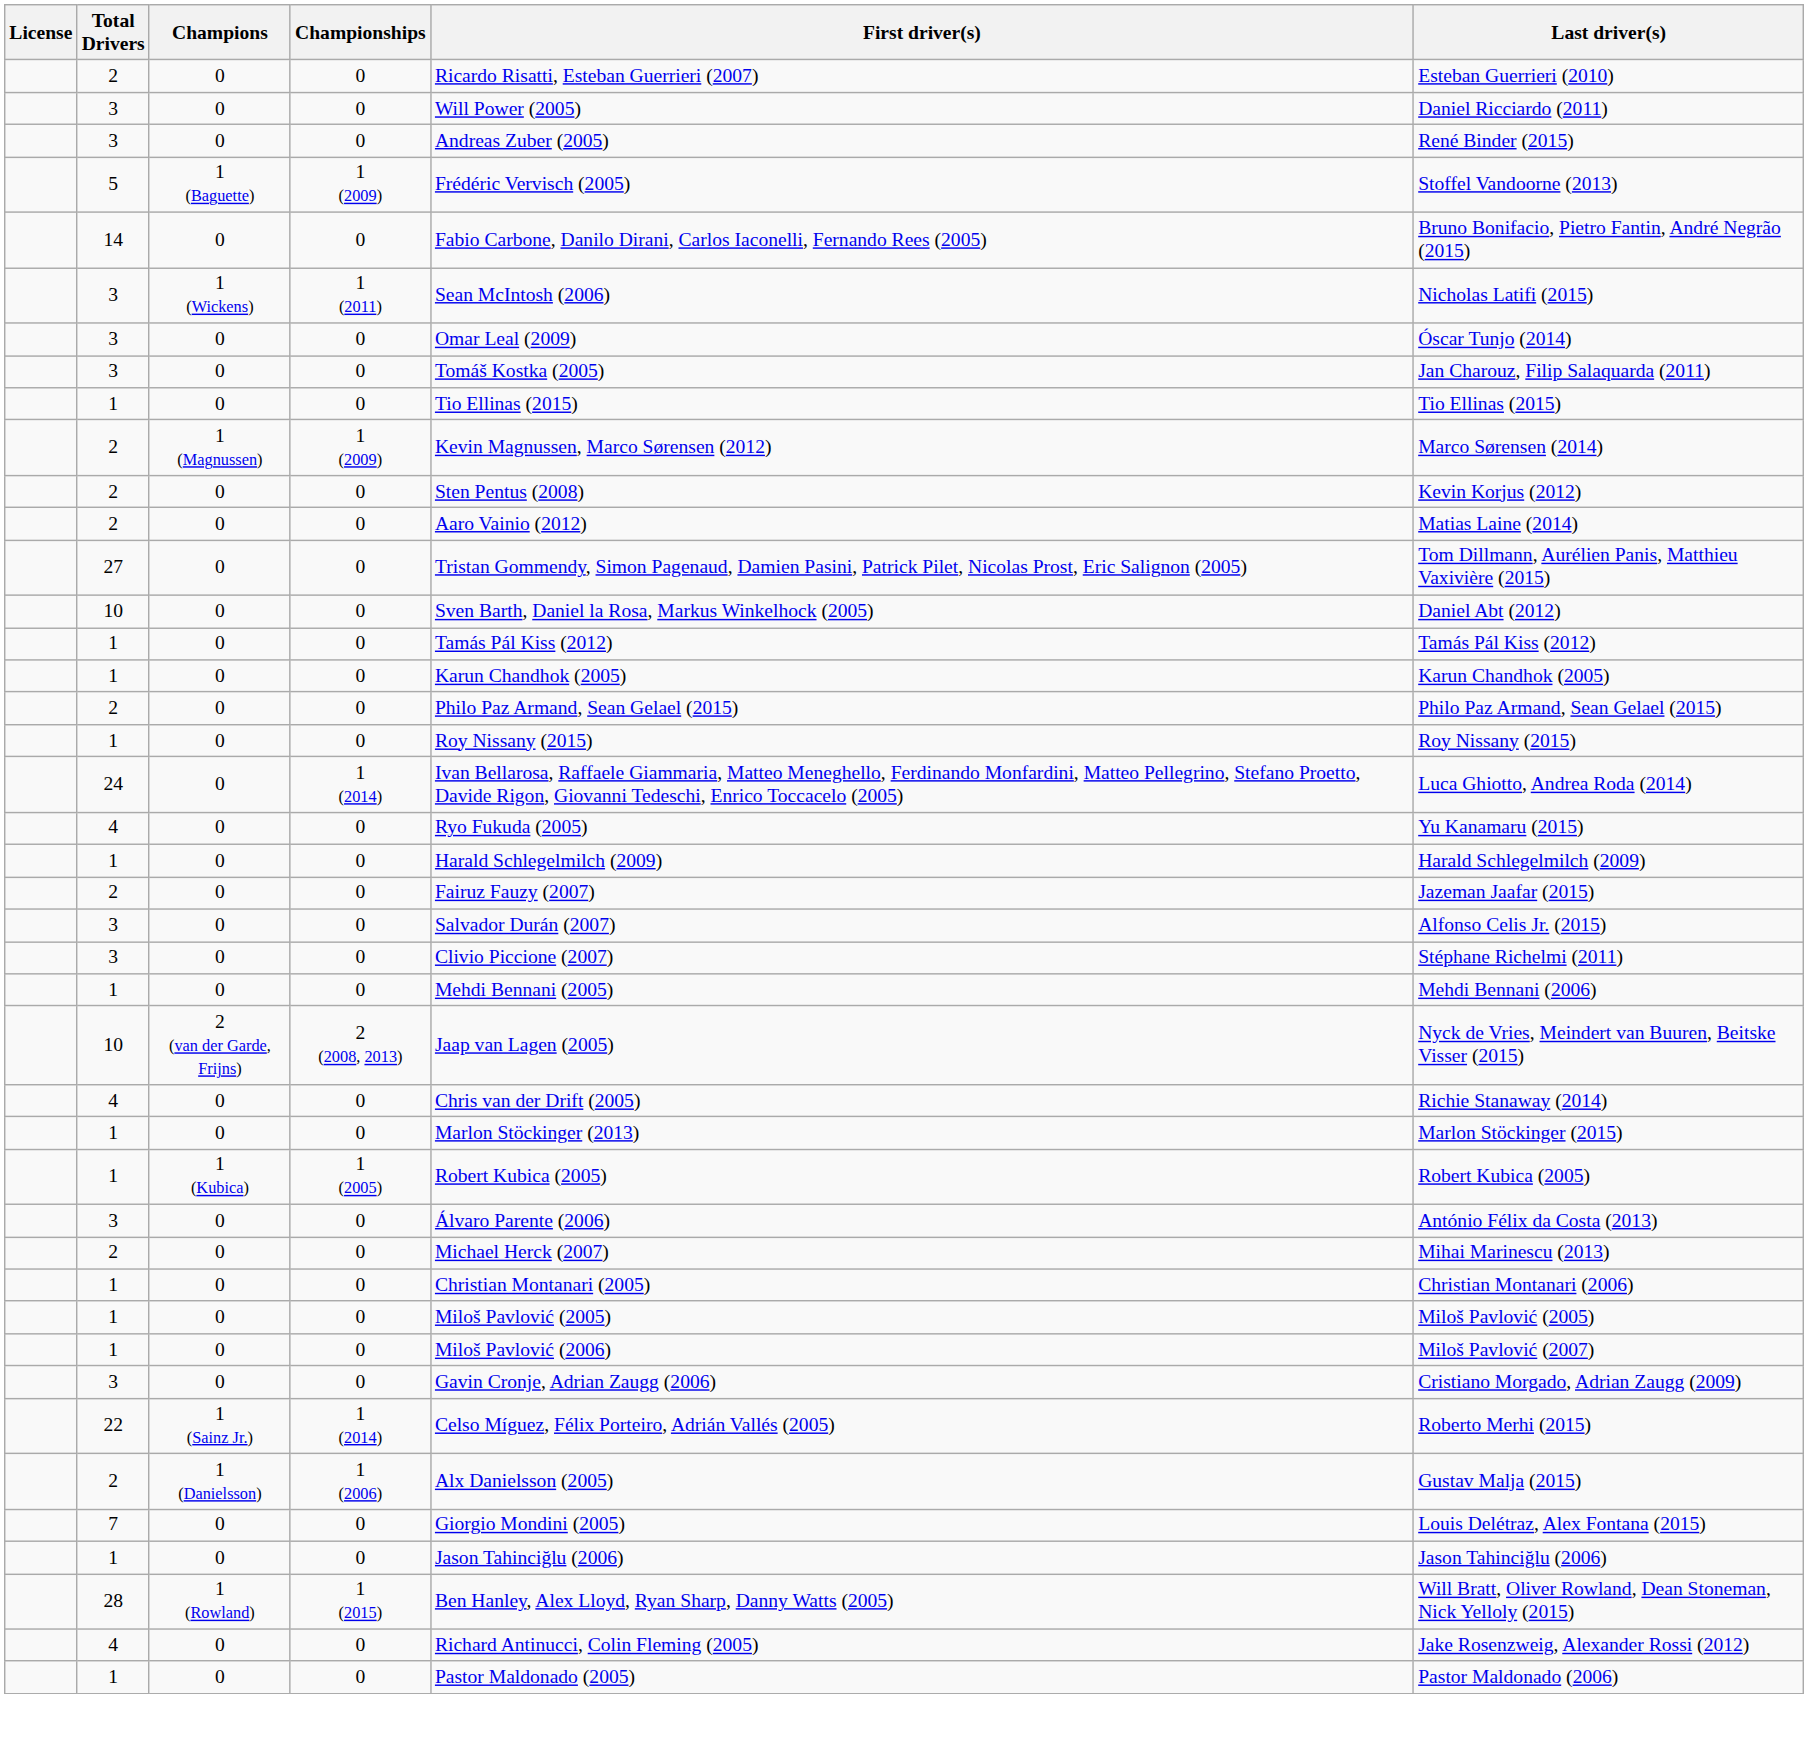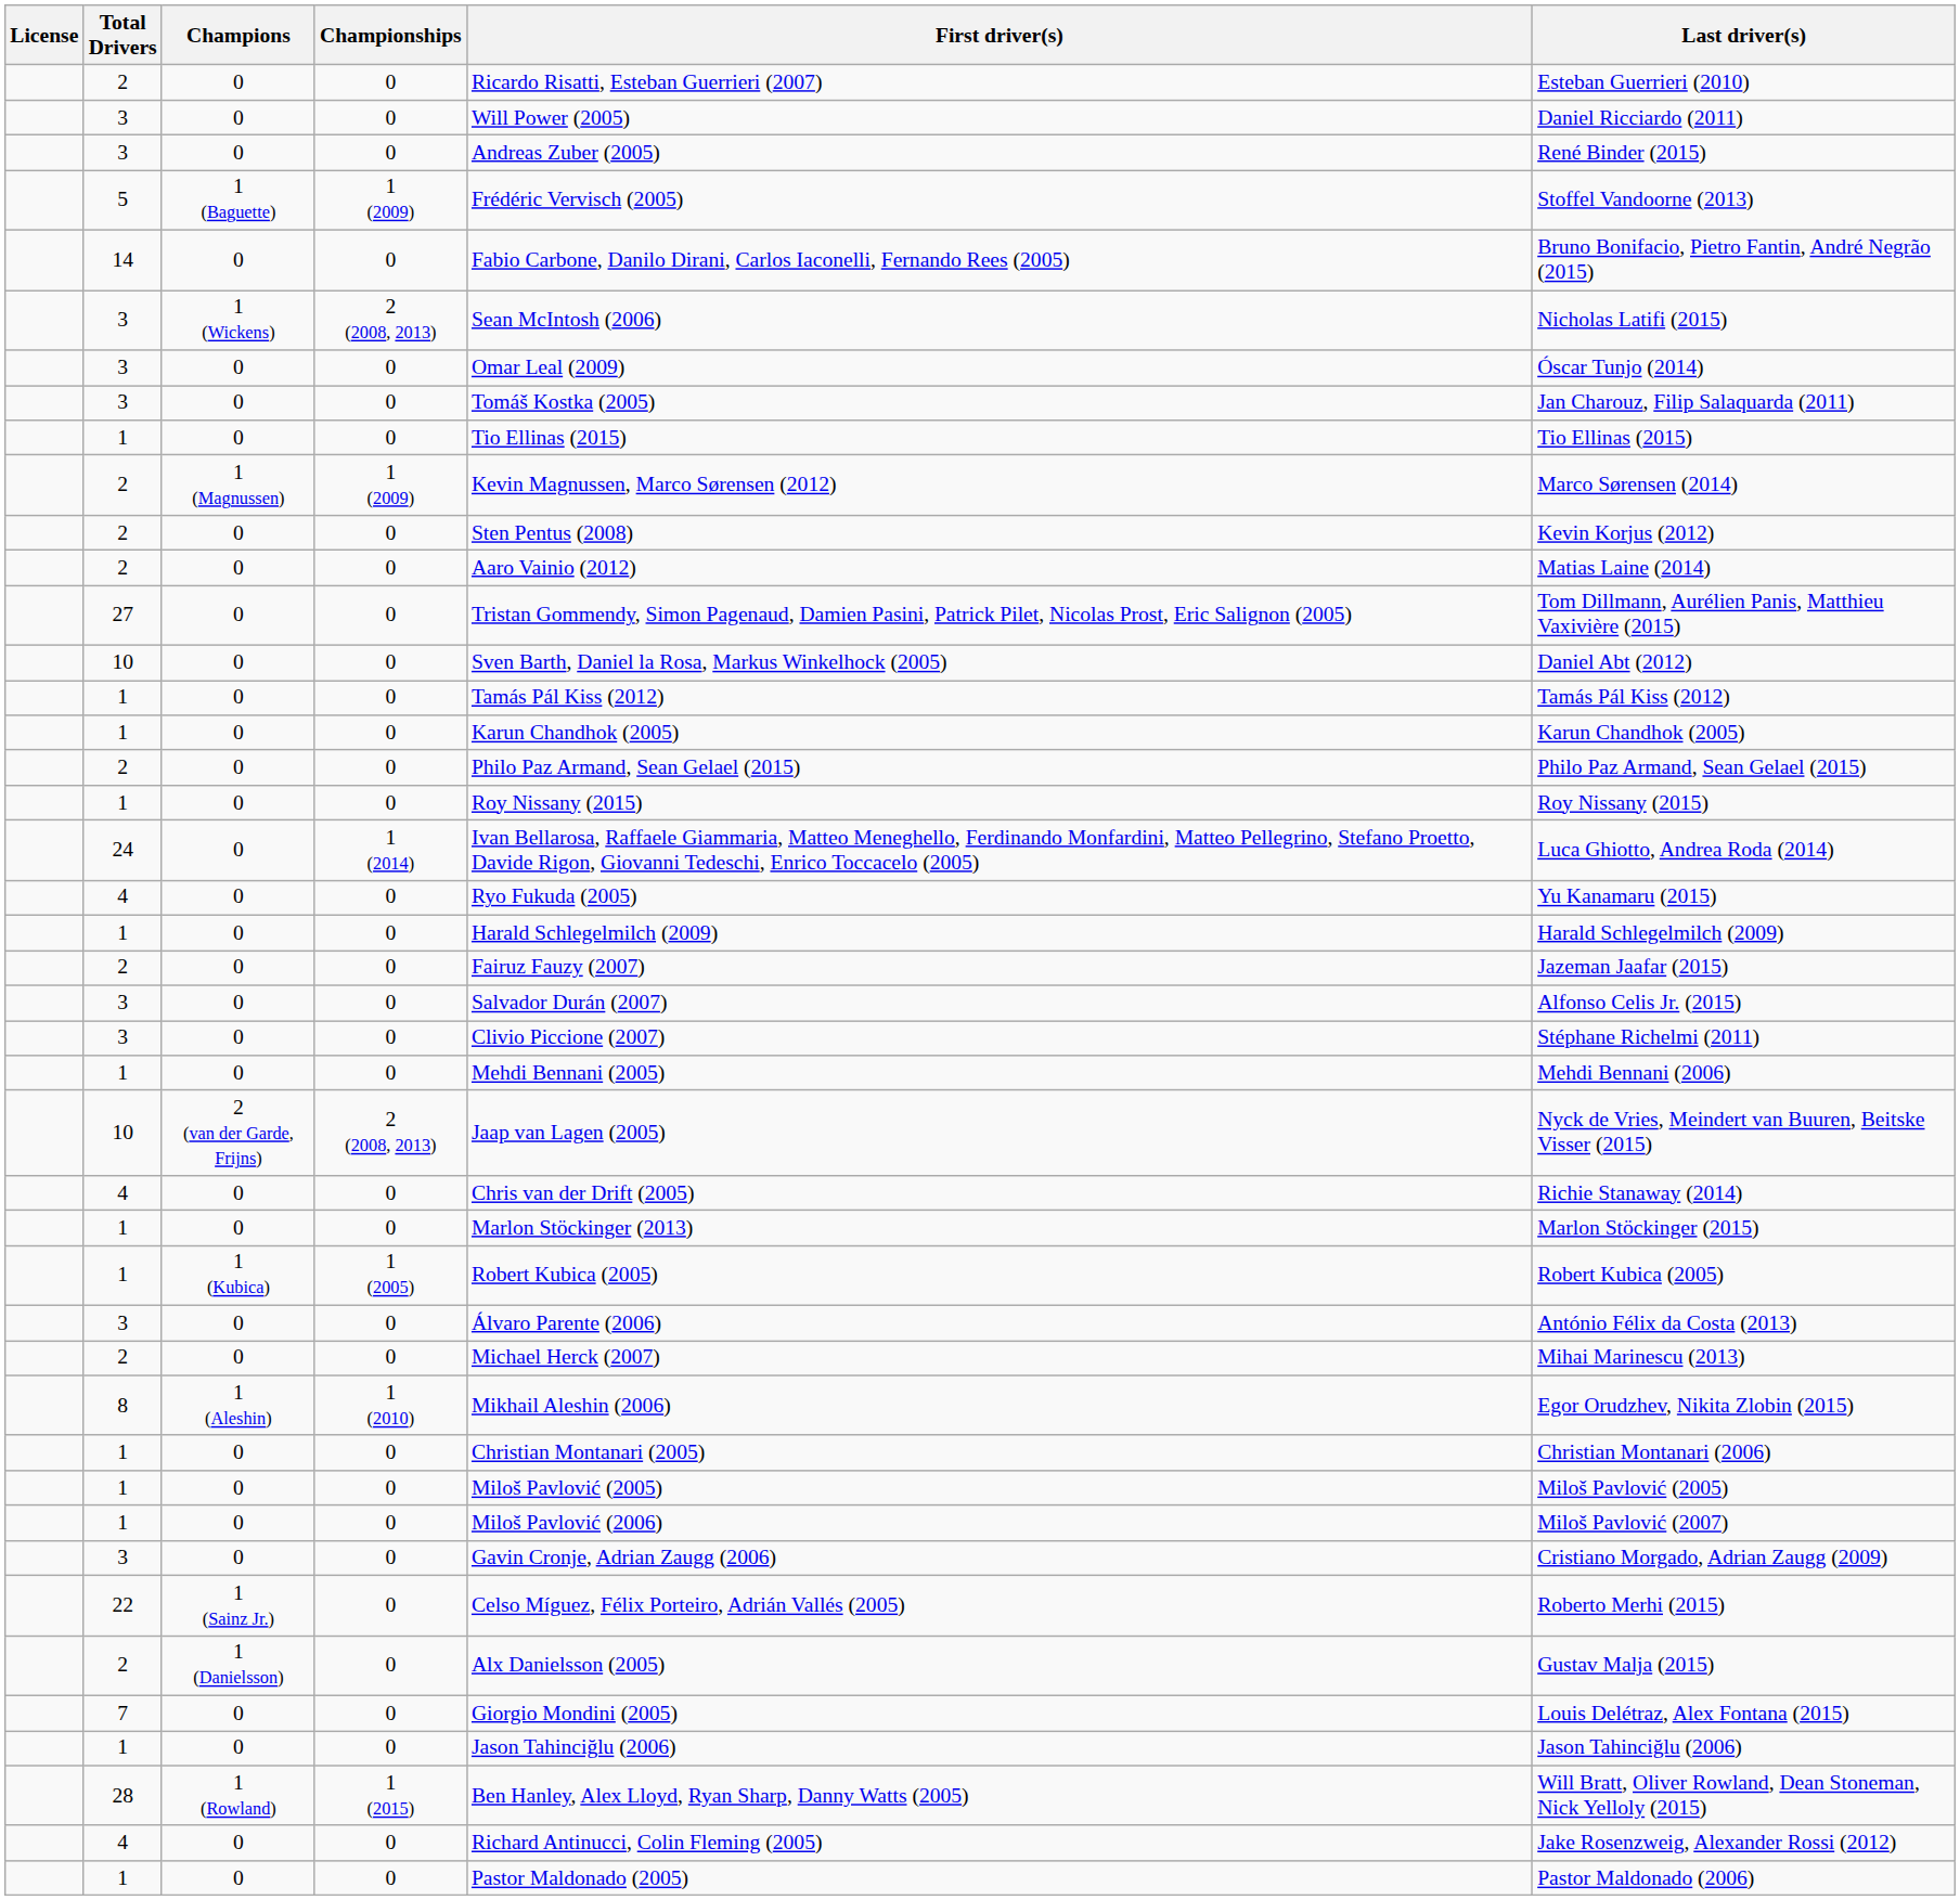3 / 1 (Wickens) | Championships: 1 (2011) -> 2 (2008, 2013)
+ row: 8 | 1 (Aleshin) | 1 (2010) | Mikhail Aleshin (2006) | Egor Orudzhev, Nikita Zlobin (2015)
22 | Championships: 1 (2014) -> 0
2 / 1 (Danielsson) | Championships: 1 (2006) -> 0
